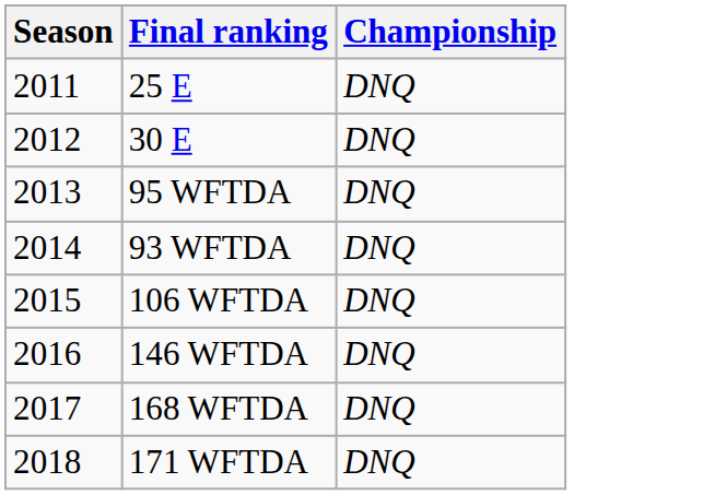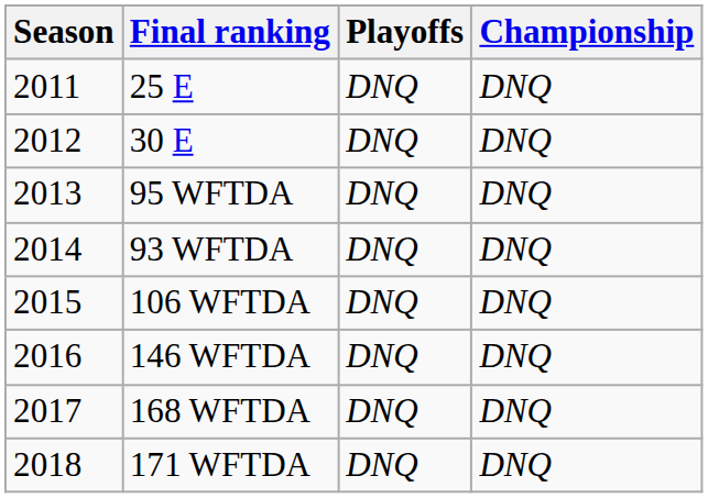+ column: Playoffs | DNQ | DNQ | DNQ | DNQ | DNQ | DNQ | DNQ | DNQ
